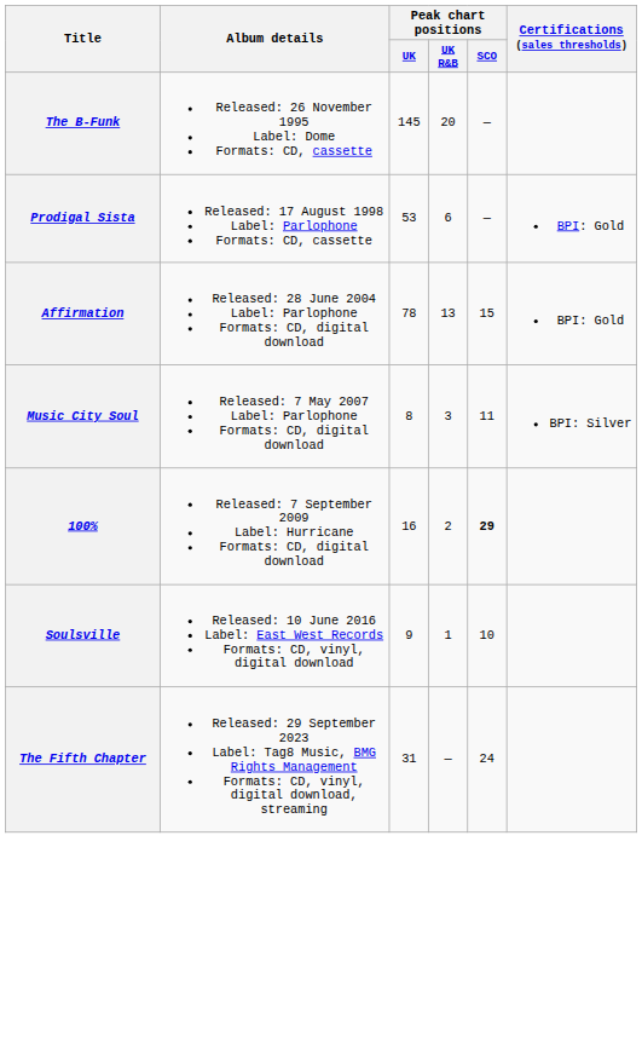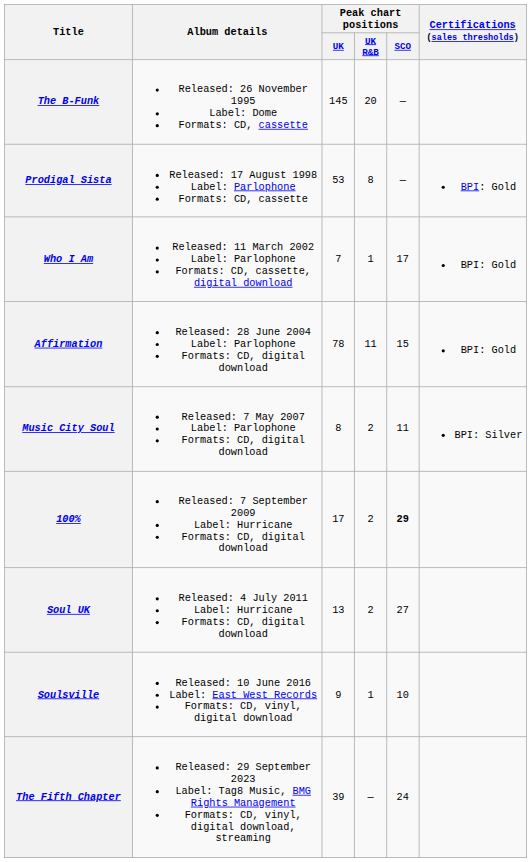Prodigal Sista | Peak chart positions / UK R&B: 6 -> 8
+ row: Who I Am | Released: 11 March 2002 Label: Parlophone Formats: CD, cassette, digital download | 7 | 1 | 17 | BPI: Gold
Affirmation | Peak chart positions / UK R&B: 13 -> 11
Music City Soul | Peak chart positions / UK R&B: 3 -> 2
100% | Peak chart positions / UK: 16 -> 17
+ row: Soul UK | Released: 4 July 2011 Label: Hurricane Formats: CD, digital download | 13 | 2 | 27
The Fifth Chapter | Peak chart positions / UK: 31 -> 39
